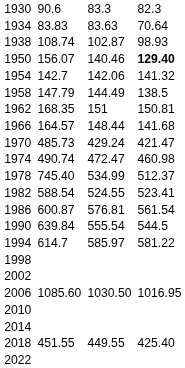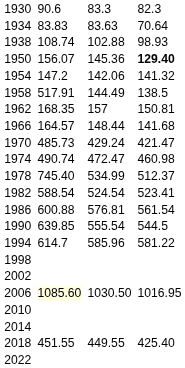1938 | column 5: 102.87 -> 102.88
1950 | column 5: 140.46 -> 145.36
1954 | column 3: 142.7 -> 147.2
1958 | column 3: 147.79 -> 517.91
1962 | column 5: 151 -> 157
1982 | column 5: 524.55 -> 524.54
1986 | column 3: 600.87 -> 600.88
1990 | column 3: 639.84 -> 639.85
1994 | column 5: 585.97 -> 585.96
2006 | column 3: no background -> lightyellow background
